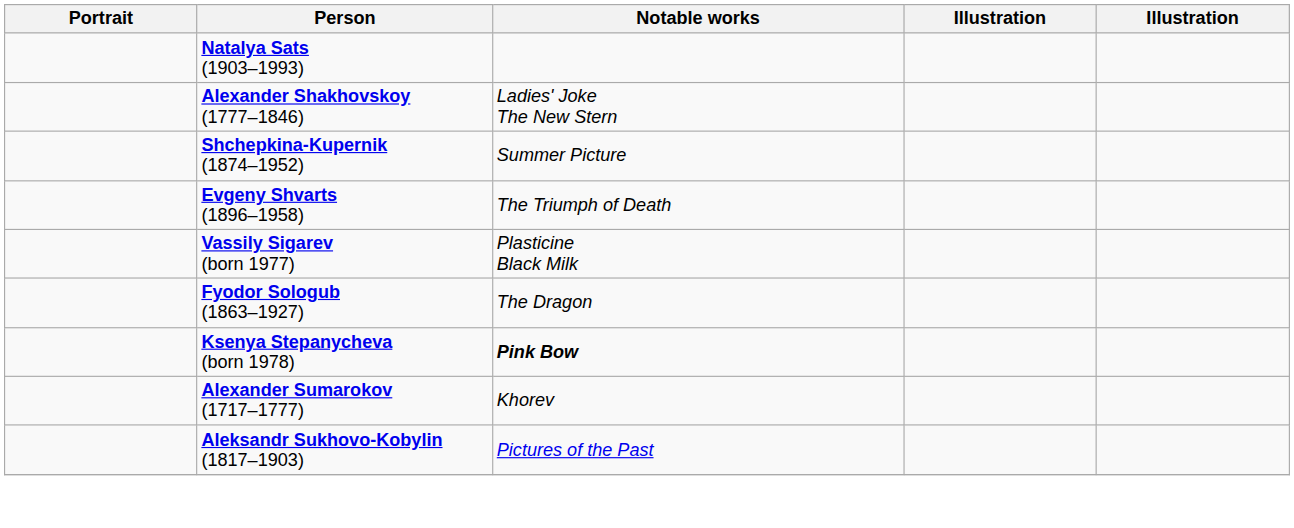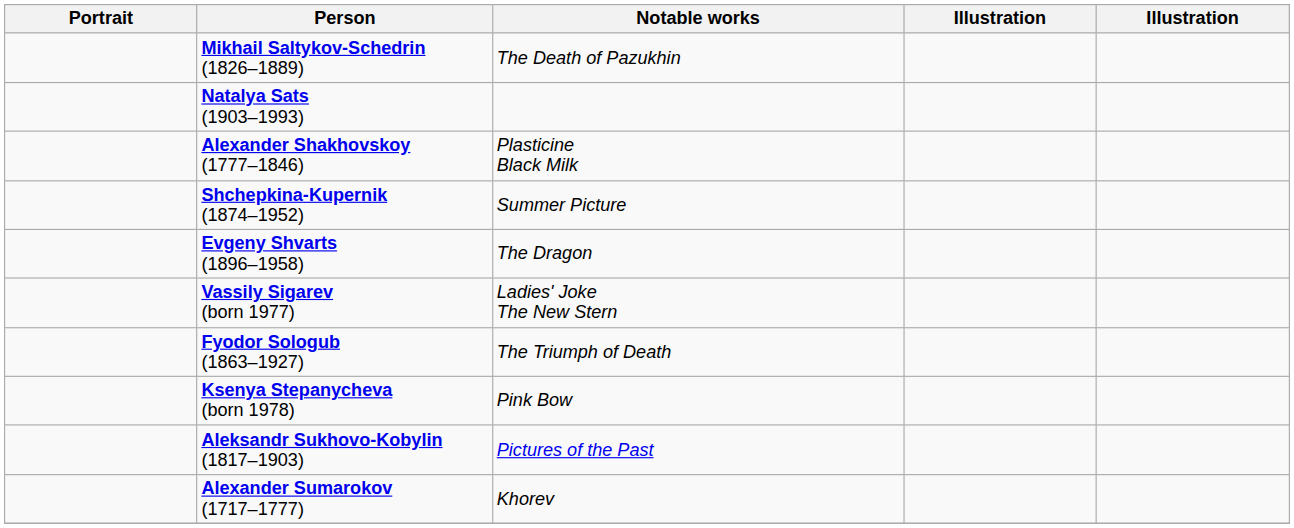+ row: Mikhail Saltykov-Schedrin (1826–1889) | The Death of Pazukhin
Alexander Shakhovskoy (1777–1846) | Notable works: Ladies' Joke The New Stern -> Plasticine Black Milk
Evgeny Shvarts (1896–1958) | Notable works: The Triumph of Death -> The Dragon
Vassily Sigarev (born 1977) | Notable works: Plasticine Black Milk -> Ladies' Joke The New Stern
Fyodor Sologub (1863–1927) | Notable works: The Dragon -> The Triumph of Death
Ksenya Stepanycheva (born 1978) | Notable works: bold -> normal
rows swapped: Aleksandr Sukhovo-Kobylin (1817–1903) <-> Alexander Sumarokov (1717–1777)
